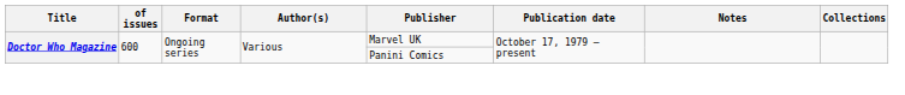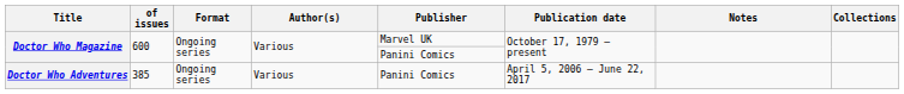+ row: Doctor Who Adventures | 385 | Ongoing series | Various | Panini Comics | April 5, 2006 – June 22, 2017
